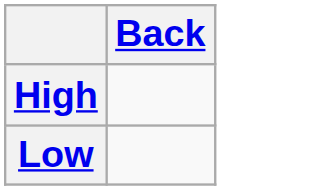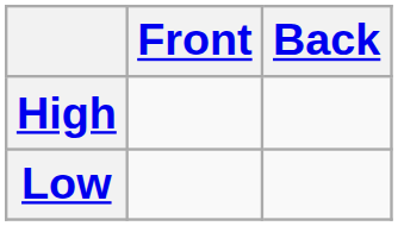+ column: Front
